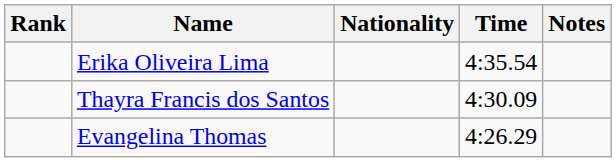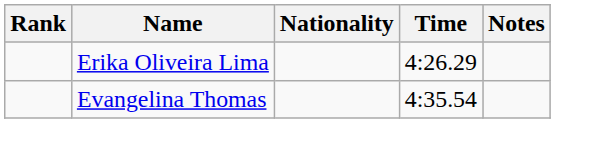Erika Oliveira Lima | Time: 4:35.54 -> 4:26.29
- row: Thayra Francis dos Santos | 4:30.09
Evangelina Thomas | Time: 4:26.29 -> 4:35.54
